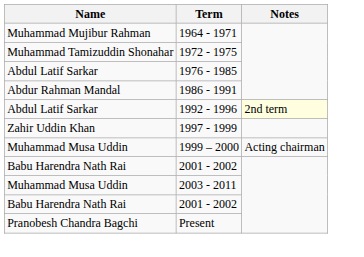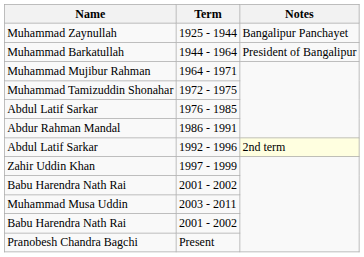+ row: Muhammad Zaynullah | 1925 - 1944 | Bangalipur Panchayet
+ row: Muhammad Barkatullah | 1944 - 1964 | President of Bangalipur
- row: Muhammad Musa Uddin | 1999 – 2000 | Acting chairman
